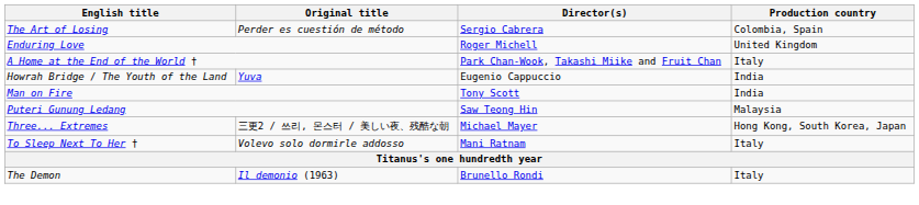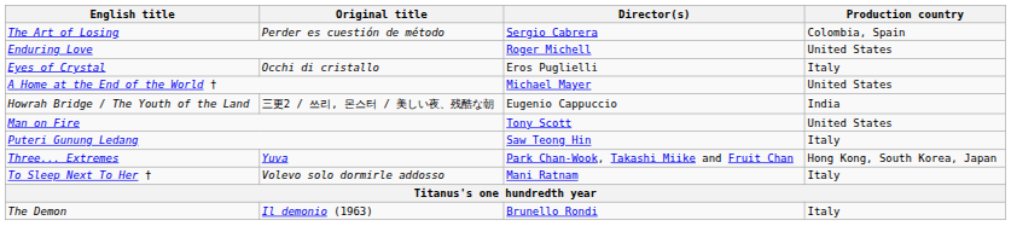Enduring Love | Production country: United Kingdom -> United States
+ row: Eyes of Crystal | Occhi di cristallo | Eros Puglielli | Italy
A Home at the End of the World † | Director(s): Park Chan-Wook, Takashi Miike and Fruit Chan -> Michael Mayer
A Home at the End of the World † | Production country: Italy -> United States
Howrah Bridge / The Youth of the Land | Original title: Yuva -> 三更2 / 쓰리, 몬스터 / 美しい夜、残酷な朝
Man on Fire | Production country: India -> United States
Puteri Gunung Ledang | Production country: Malaysia -> Italy
Three... Extremes | Original title: 三更2 / 쓰리, 몬스터 / 美しい夜、残酷な朝 -> Yuva
Three... Extremes | Director(s): Michael Mayer -> Park Chan-Wook, Takashi Miike and Fruit Chan
